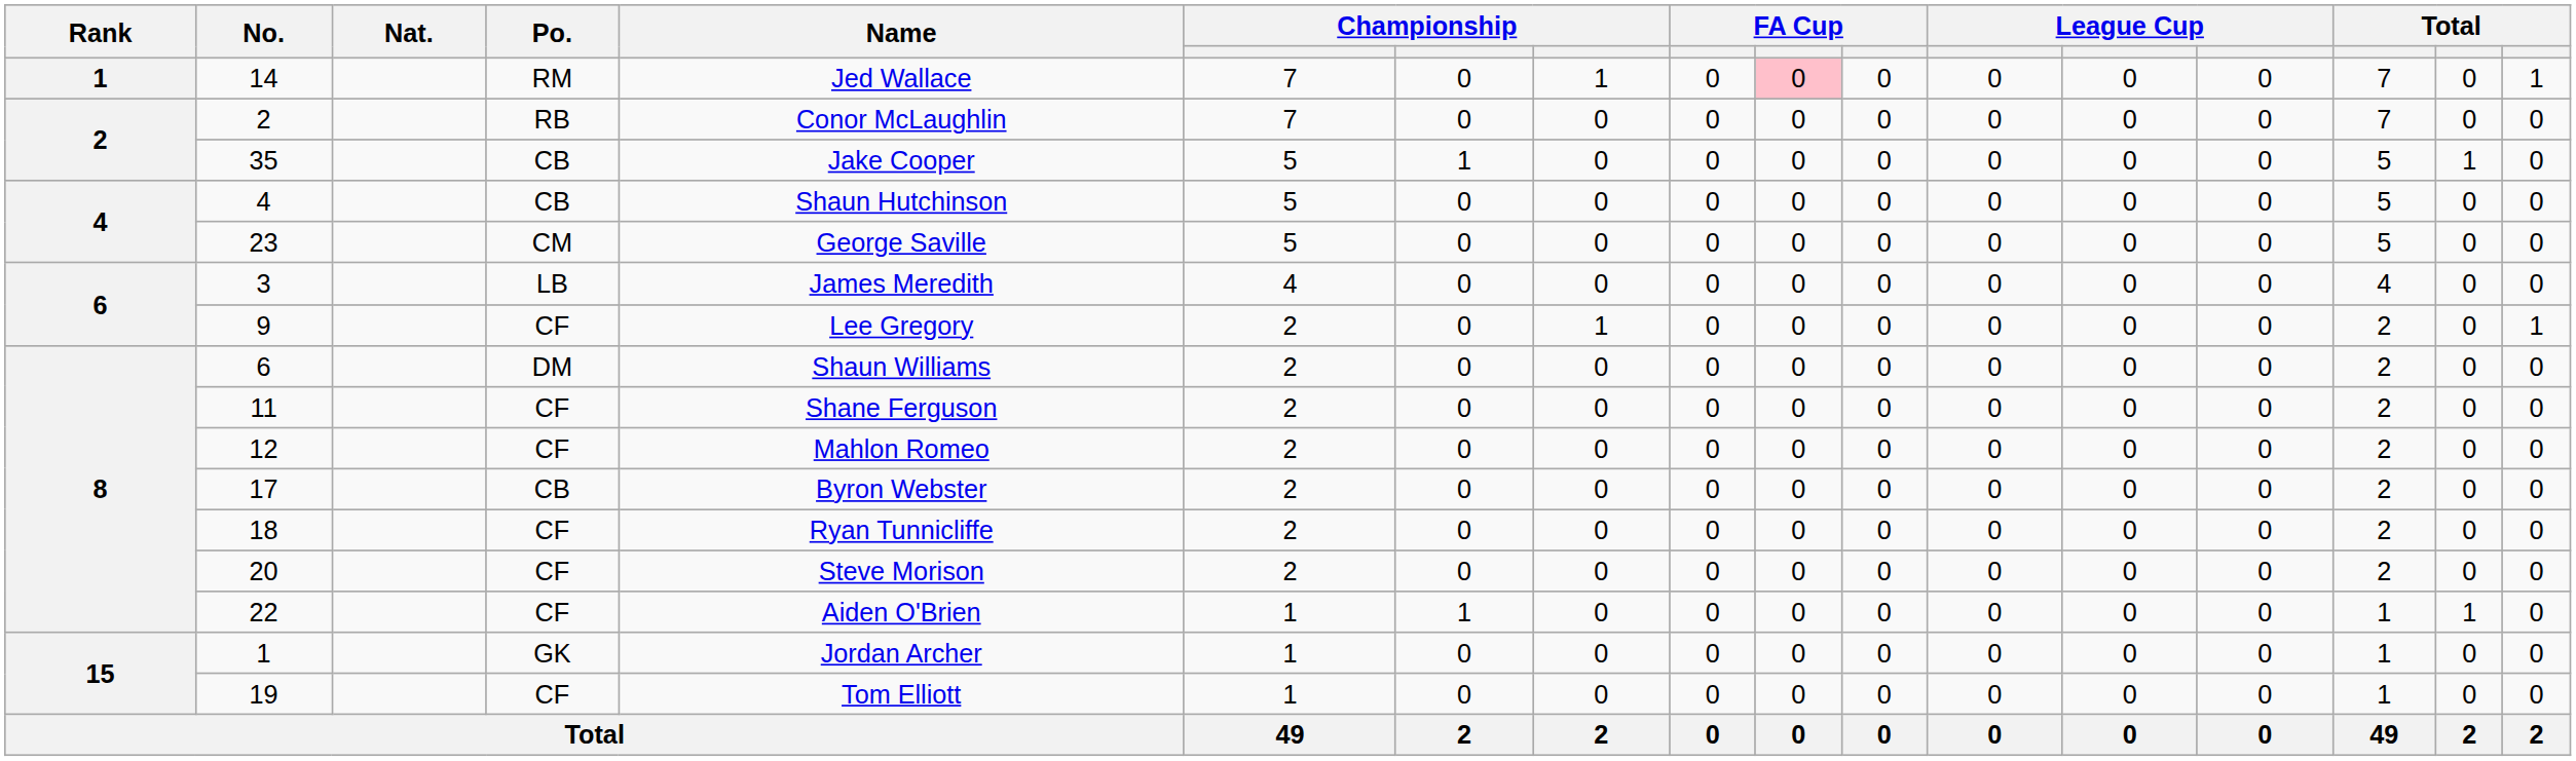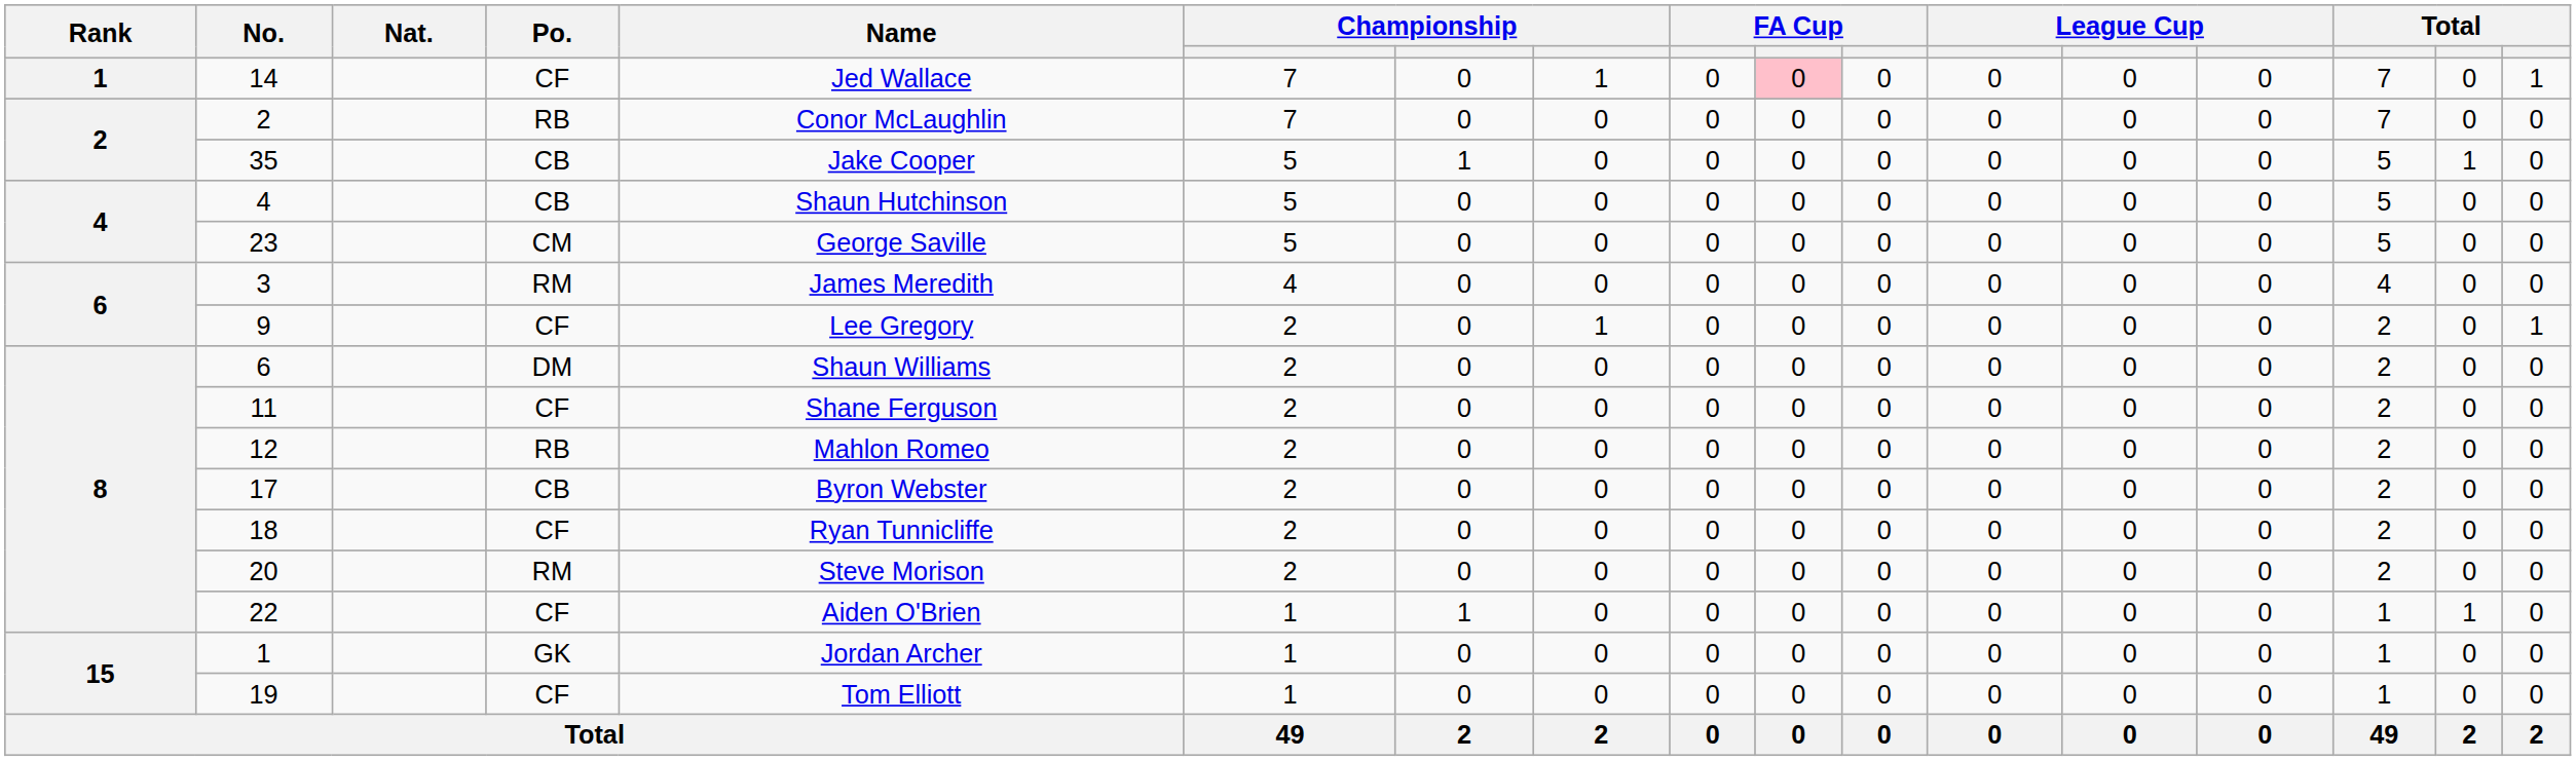14 | Po.: RM -> CF
3 | Po.: LB -> RM
12 | Po.: CF -> RB
20 | Po.: CF -> RM
